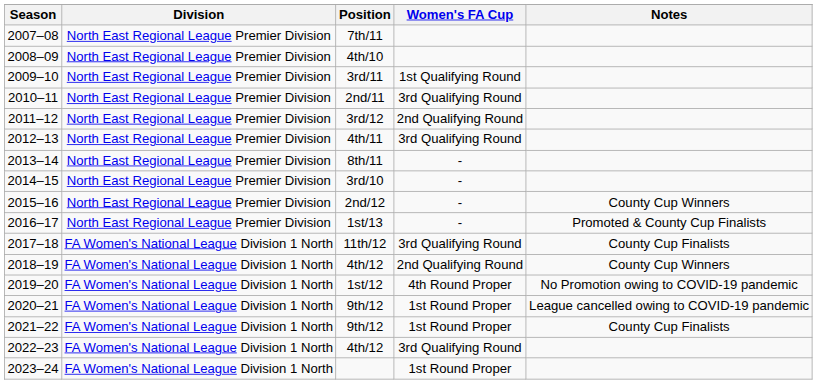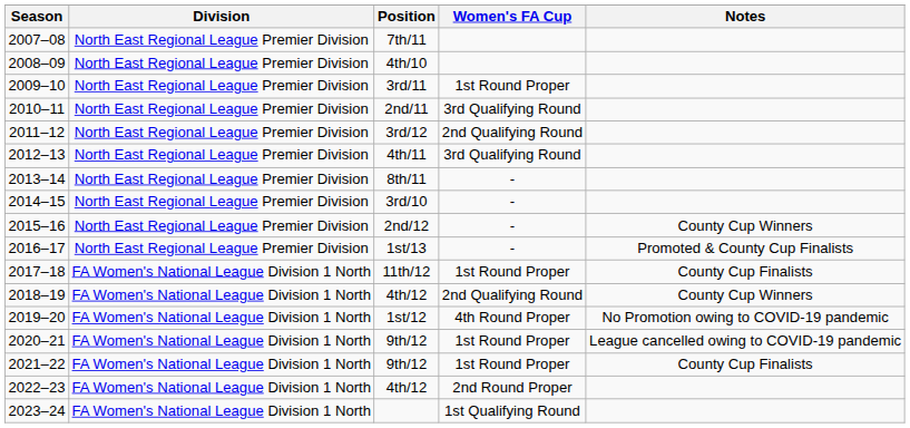2009–10 | Women's FA Cup: 1st Qualifying Round -> 1st Round Proper
2017–18 | Women's FA Cup: 3rd Qualifying Round -> 1st Round Proper
2022–23 | Women's FA Cup: 3rd Qualifying Round -> 2nd Round Proper
2023–24 | Women's FA Cup: 1st Round Proper -> 1st Qualifying Round
